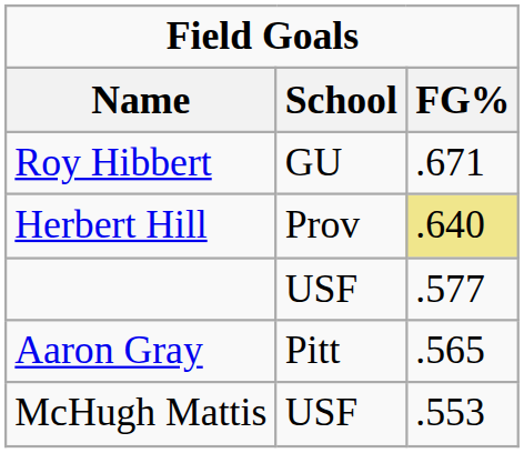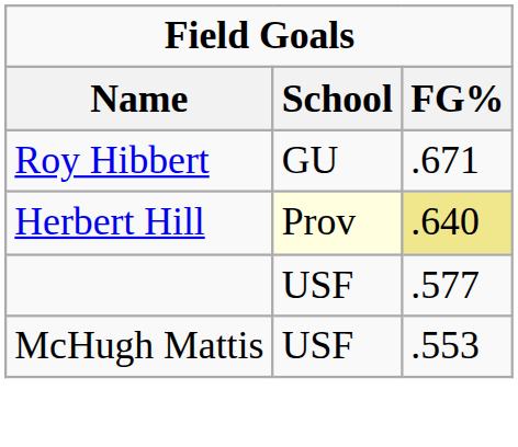Herbert Hill | School: no background -> lightyellow background
- row: Aaron Gray | Pitt | .565
